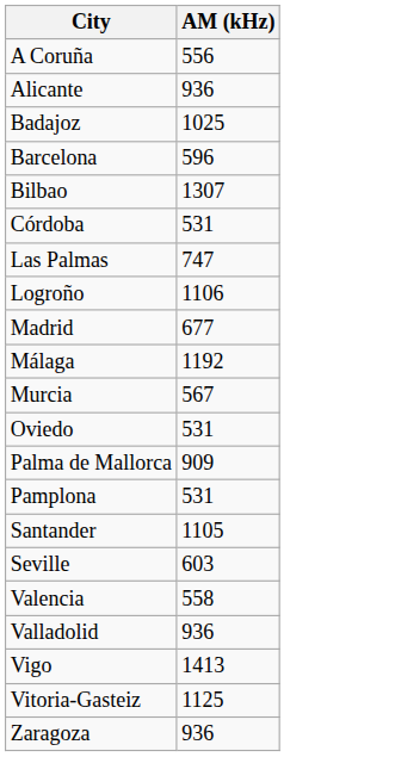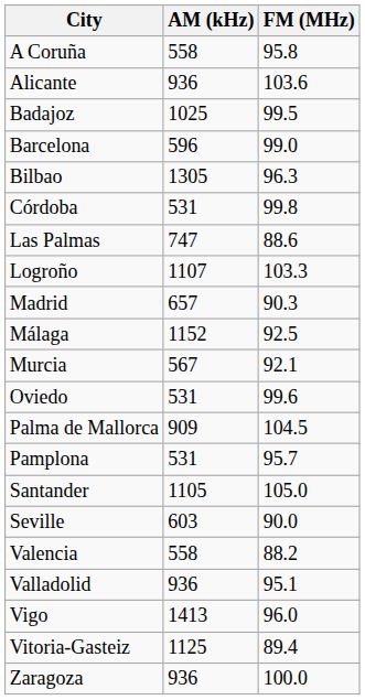+ column: FM (MHz) | 95.8 | 103.6 | 99.5 | 99.0 | 96.3 | 99.8 | 88.6 | 103.3 | 90.3 | 92.5 | 92.1 | 99.6 | 104.5 | 95.7 | 105.0 | 90.0 | 88.2 | 95.1 | 96.0 | 89.4 | 100.0
A Coruña | AM (kHz): 556 -> 558
Bilbao | AM (kHz): 1307 -> 1305
Logroño | AM (kHz): 1106 -> 1107
Madrid | AM (kHz): 677 -> 657
Málaga | AM (kHz): 1192 -> 1152
